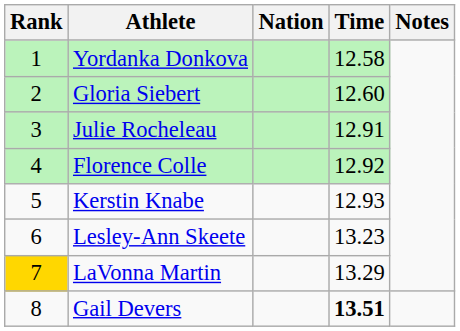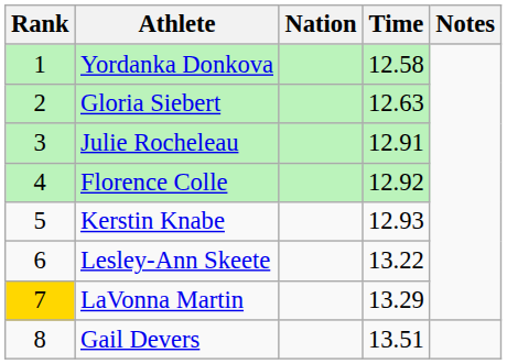Gloria Siebert | Time: 12.60 -> 12.63
Lesley-Ann Skeete | Time: 13.23 -> 13.22
Gail Devers | Time: bold -> normal
